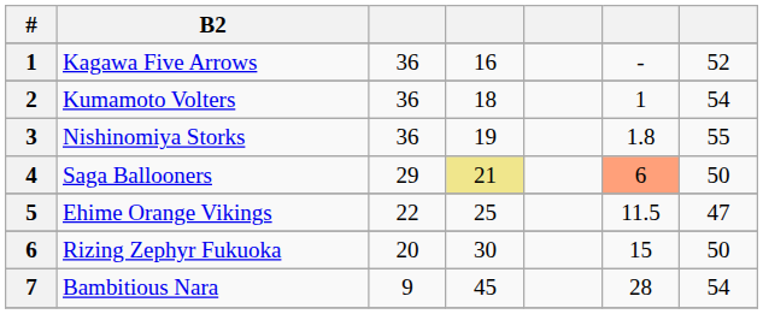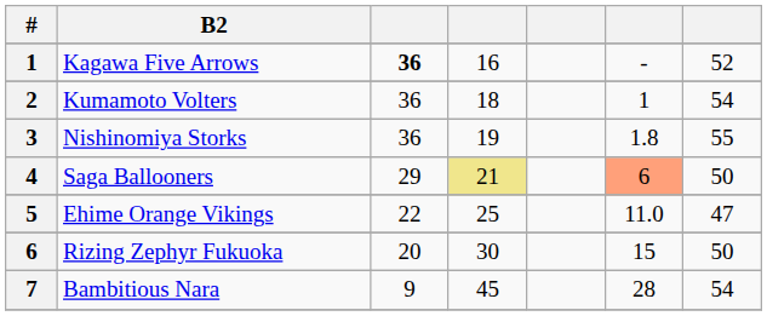Kagawa Five Arrows | column 3: normal -> bold
Ehime Orange Vikings | column 6: 11.5 -> 11.0
